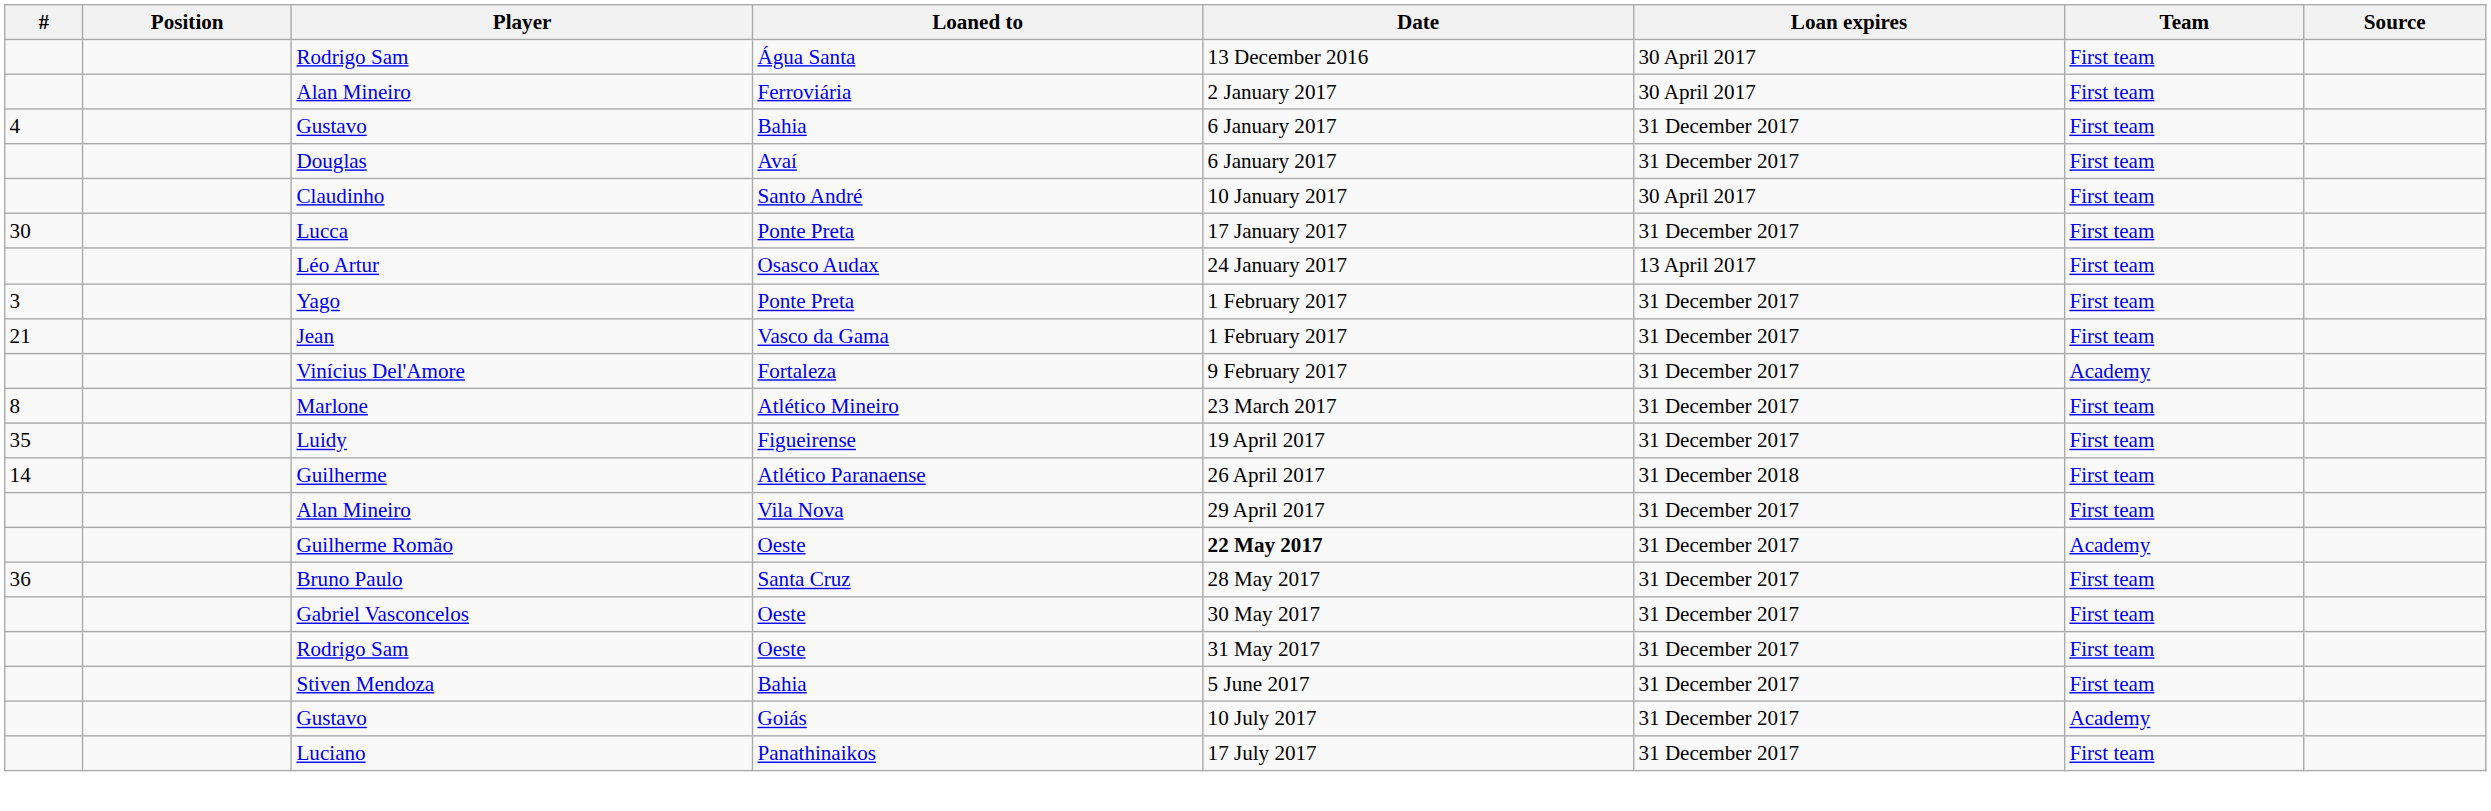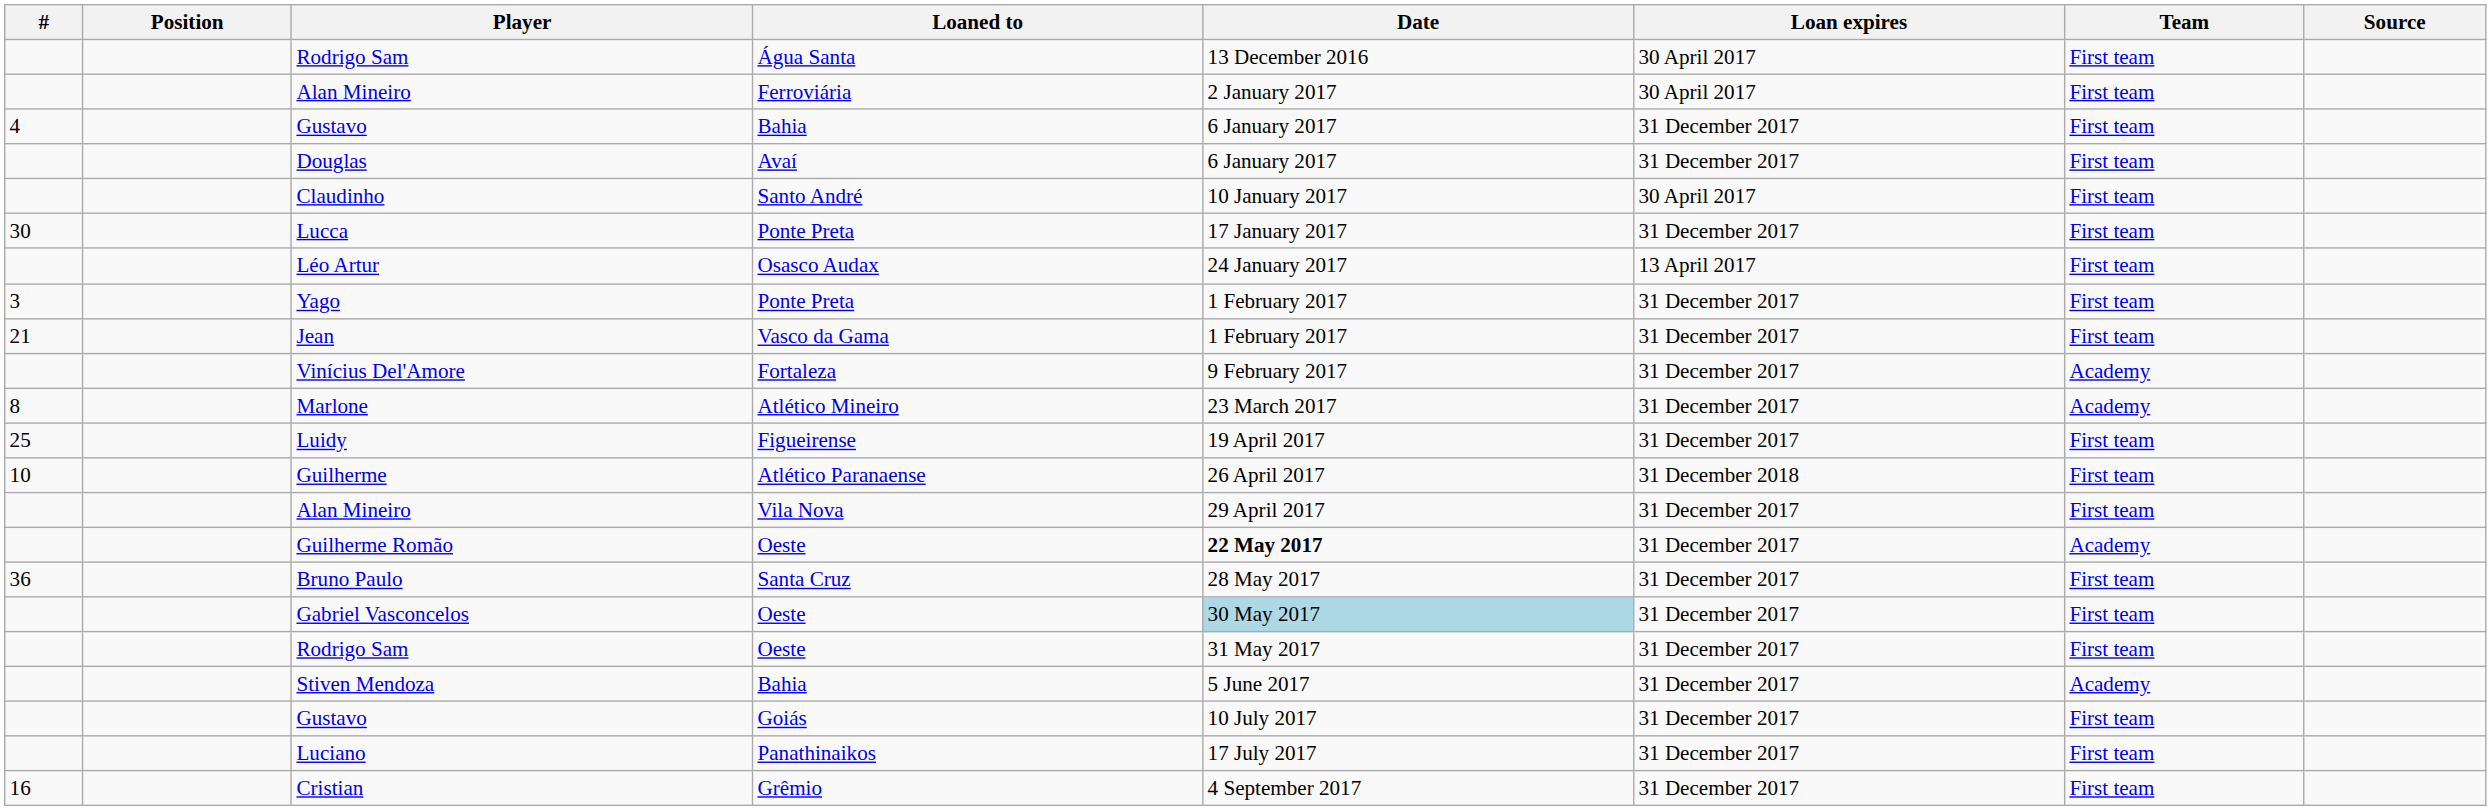Marlone | Team: First team -> Academy
Luidy | #: 35 -> 25
Guilherme | #: 14 -> 10
Gabriel Vasconcelos | Date: no background -> lightblue background
Stiven Mendoza | Team: First team -> Academy
Gustavo / Goiás | Team: Academy -> First team
+ row: 16 | Cristian | Grêmio | 4 September 2017 | 31 December 2017 | First team
